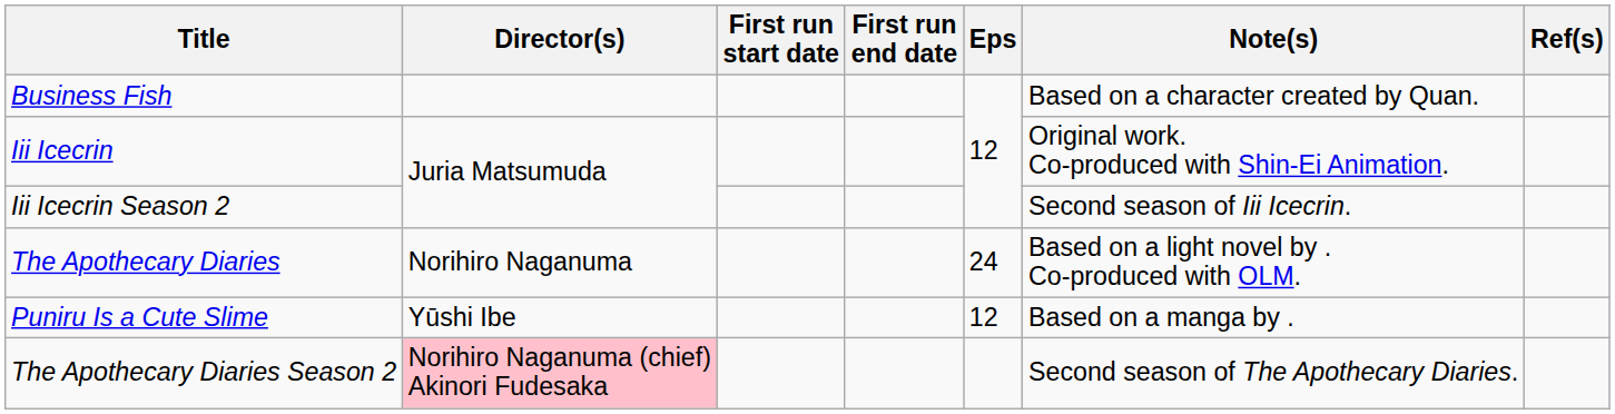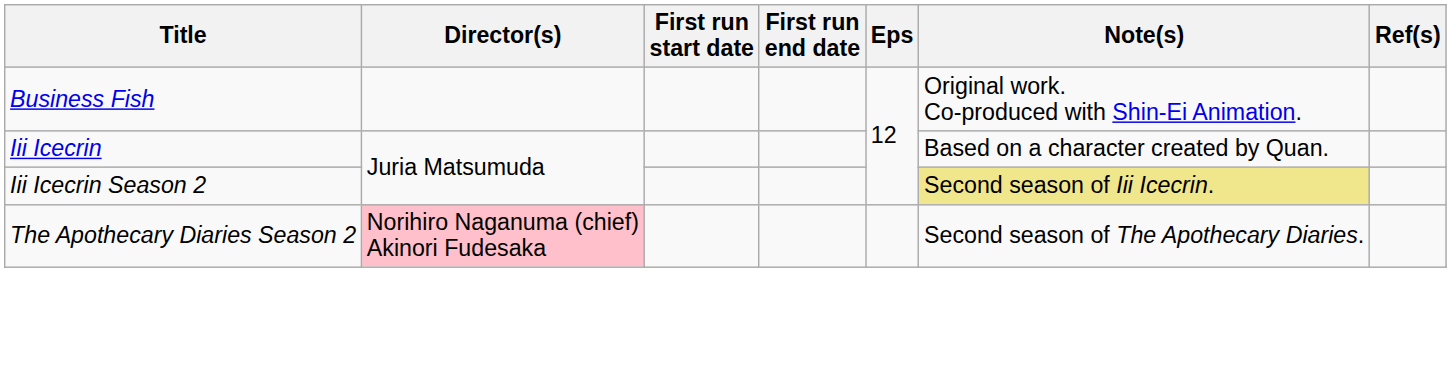Business Fish | Note(s): Based on a character created by Quan. -> Original work. Co-produced with Shin-Ei Animation.
Iii Icecrin | Note(s): Original work. Co-produced with Shin-Ei Animation. -> Based on a character created by Quan.
Iii Icecrin Season 2 | Note(s): no background -> khaki background
- row: The Apothecary Diaries | Norihiro Naganuma | 24 | Based on a light novel by . Co-produced with OLM.
- row: Puniru Is a Cute Slime | Yūshi Ibe | 12 | Based on a manga by .
